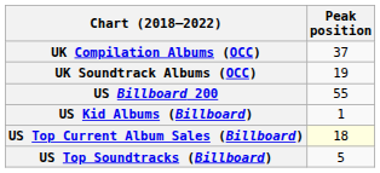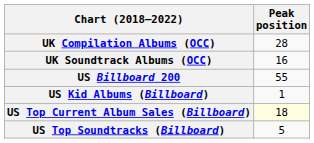UK Compilation Albums (OCC) | Peak position: 37 -> 28
UK Soundtrack Albums (OCC) | Peak position: 19 -> 16
